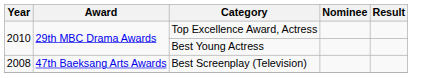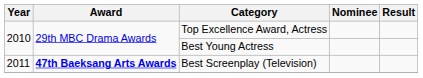Best Screenplay (Television) | Year: 2008 -> 2011
Best Screenplay (Television) | Award: normal -> bold
